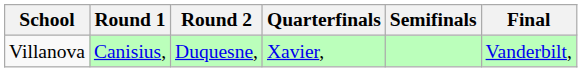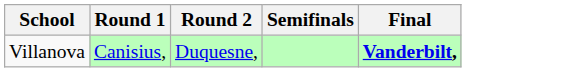- column: Quarterfinals | Xavier,
Villanova | Final: normal -> bold
